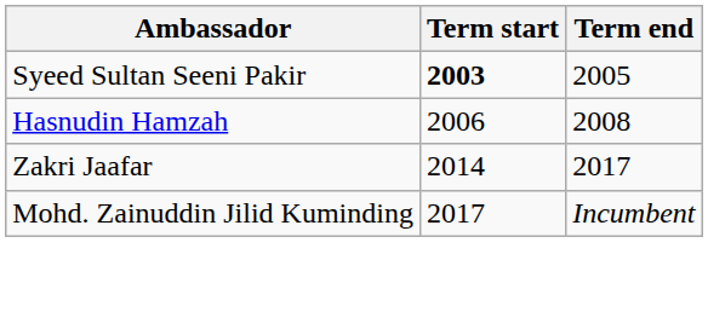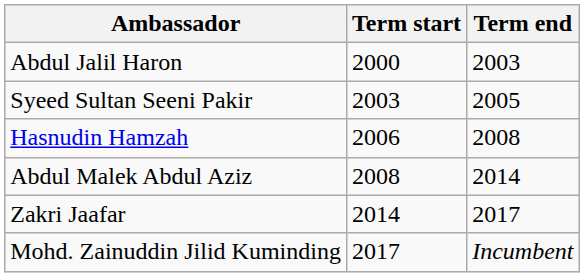+ row: Abdul Jalil Haron | 2000 | 2003
Syeed Sultan Seeni Pakir | Term start: bold -> normal
+ row: Abdul Malek Abdul Aziz | 2008 | 2014
